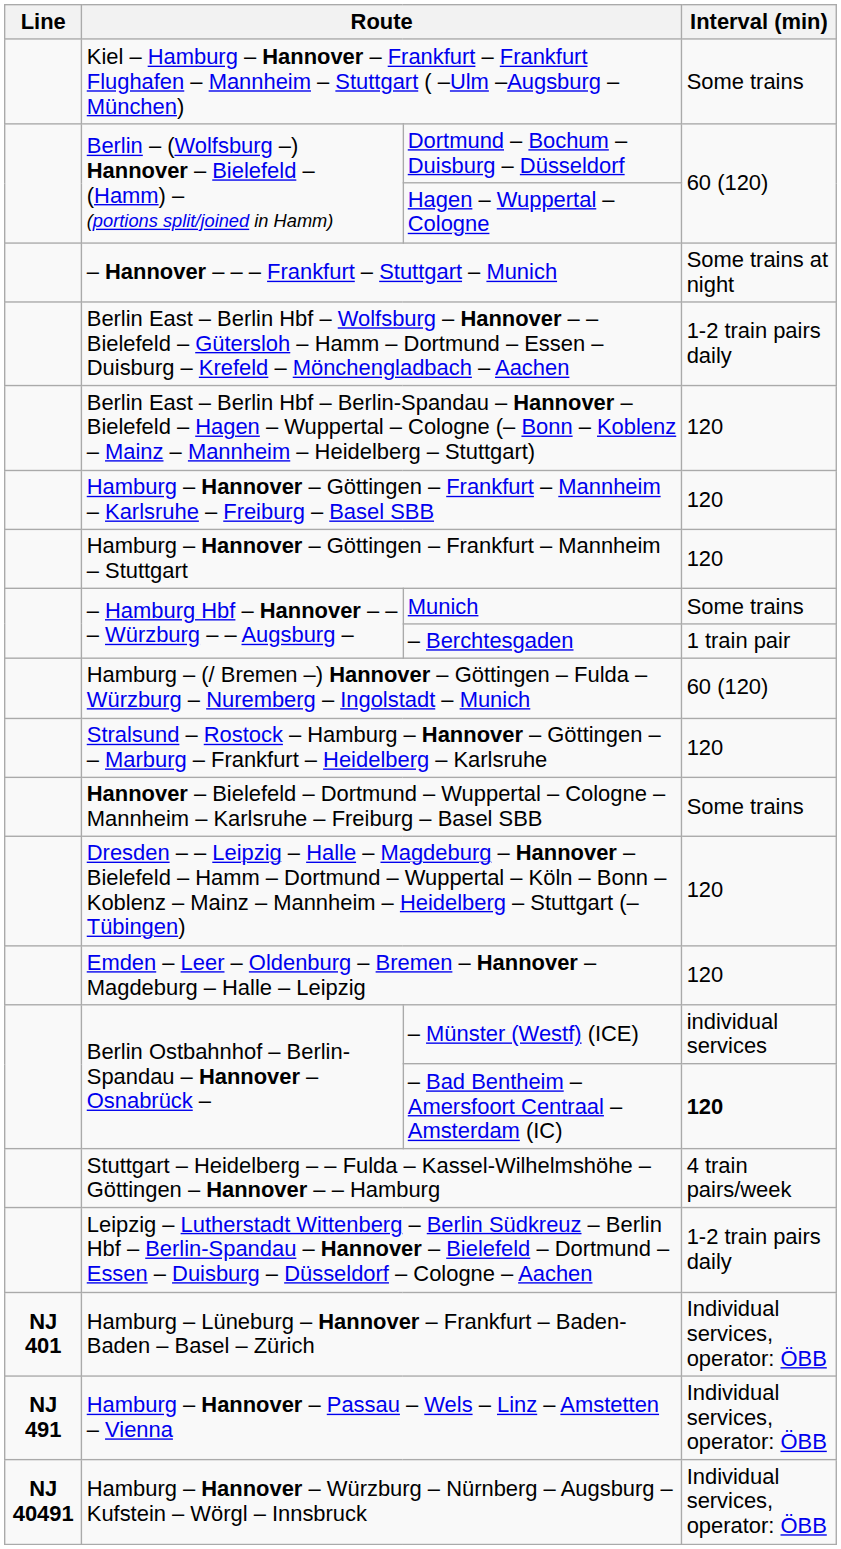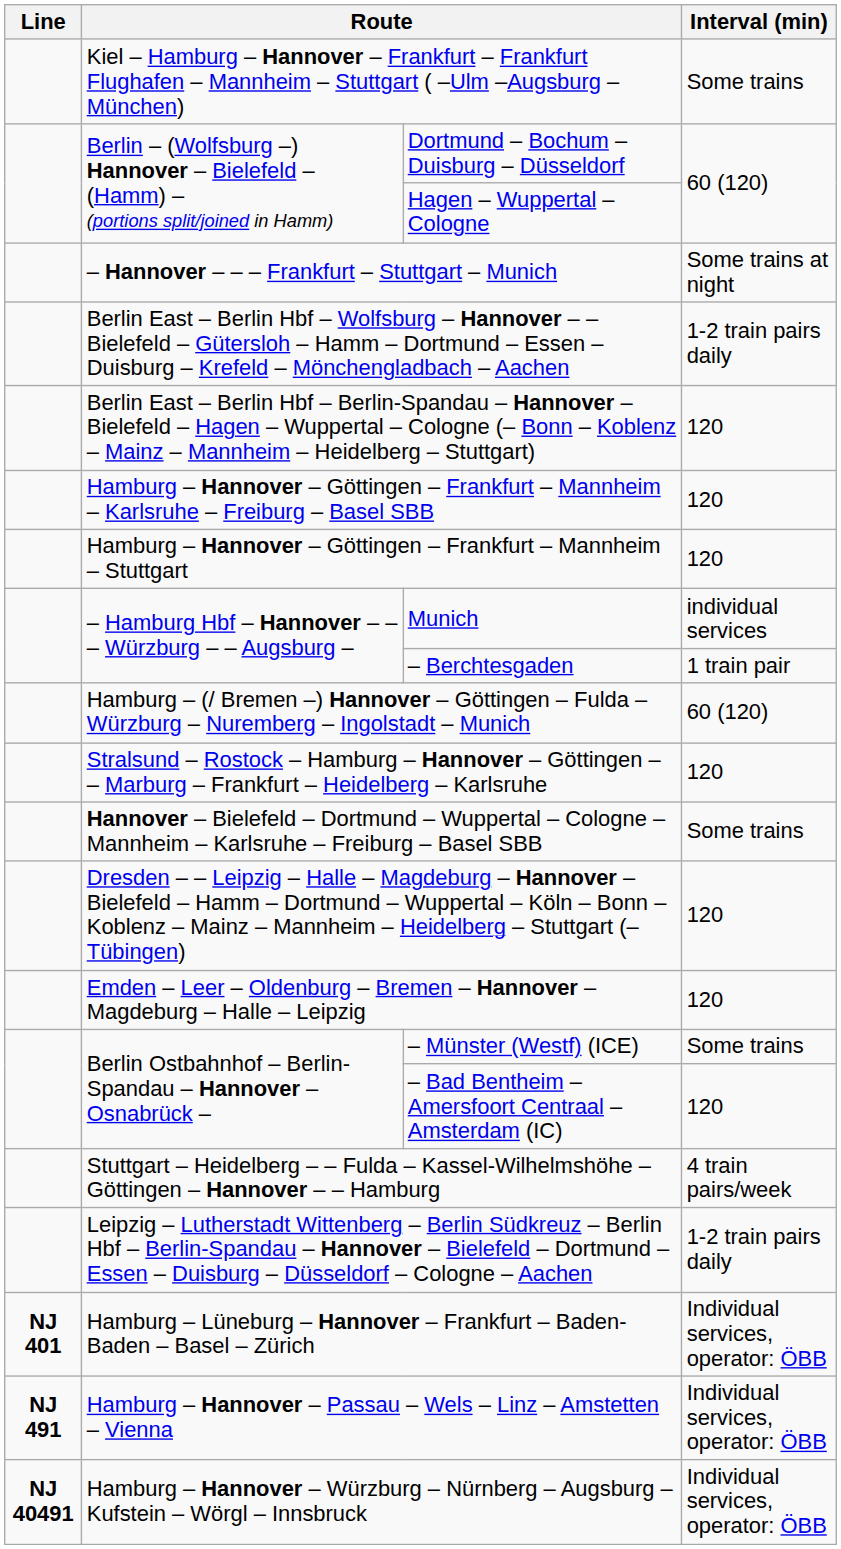Munich | Interval (min): Some trains -> individual services
– Münster (Westf) (ICE) | Interval (min): individual services -> Some trains
– Bad Bentheim – Amersfoort Centraal – Amsterdam (IC) | Interval (min): bold -> normal
